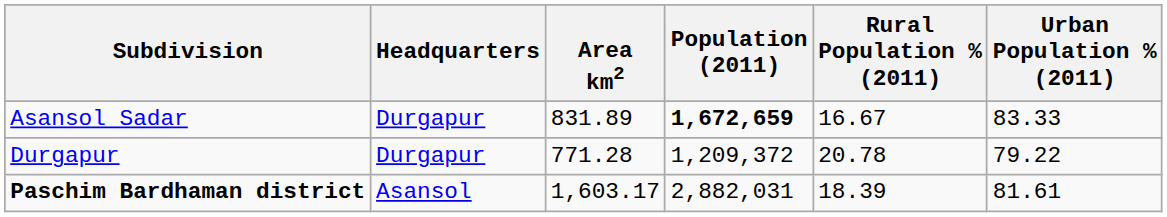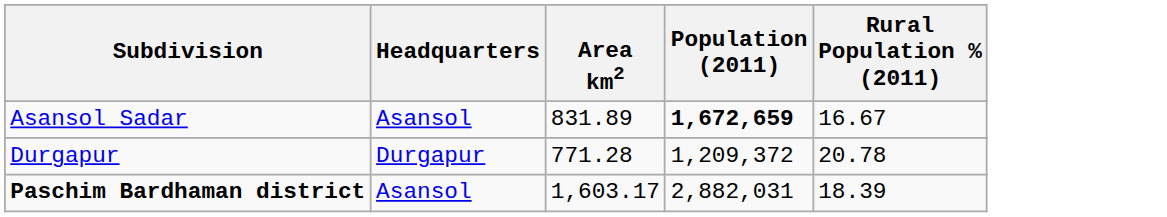- column: Urban Population % (2011) | 83.33 | 79.22 | 81.61
Asansol Sadar | Headquarters: Durgapur -> Asansol
